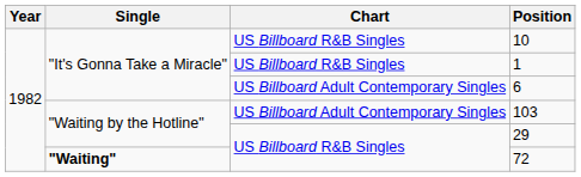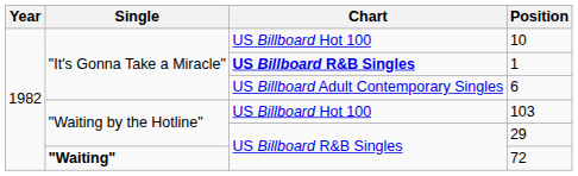10 | Chart: US Billboard R&B Singles -> US Billboard Hot 100
1 | Chart: normal -> bold
103 | Chart: US Billboard Adult Contemporary Singles -> US Billboard Hot 100
